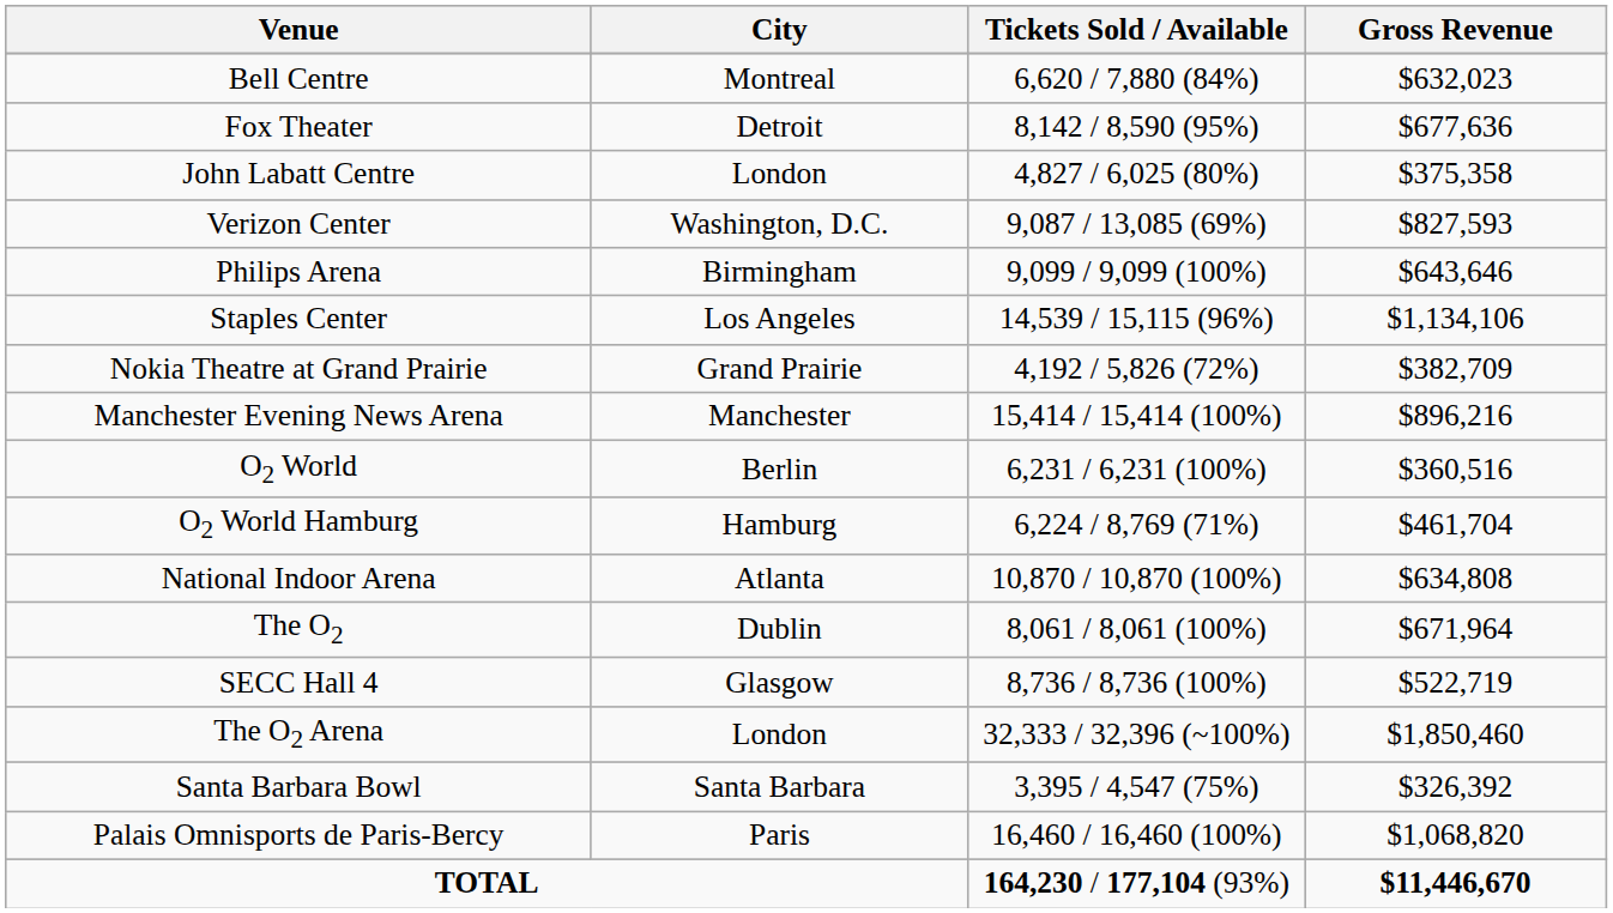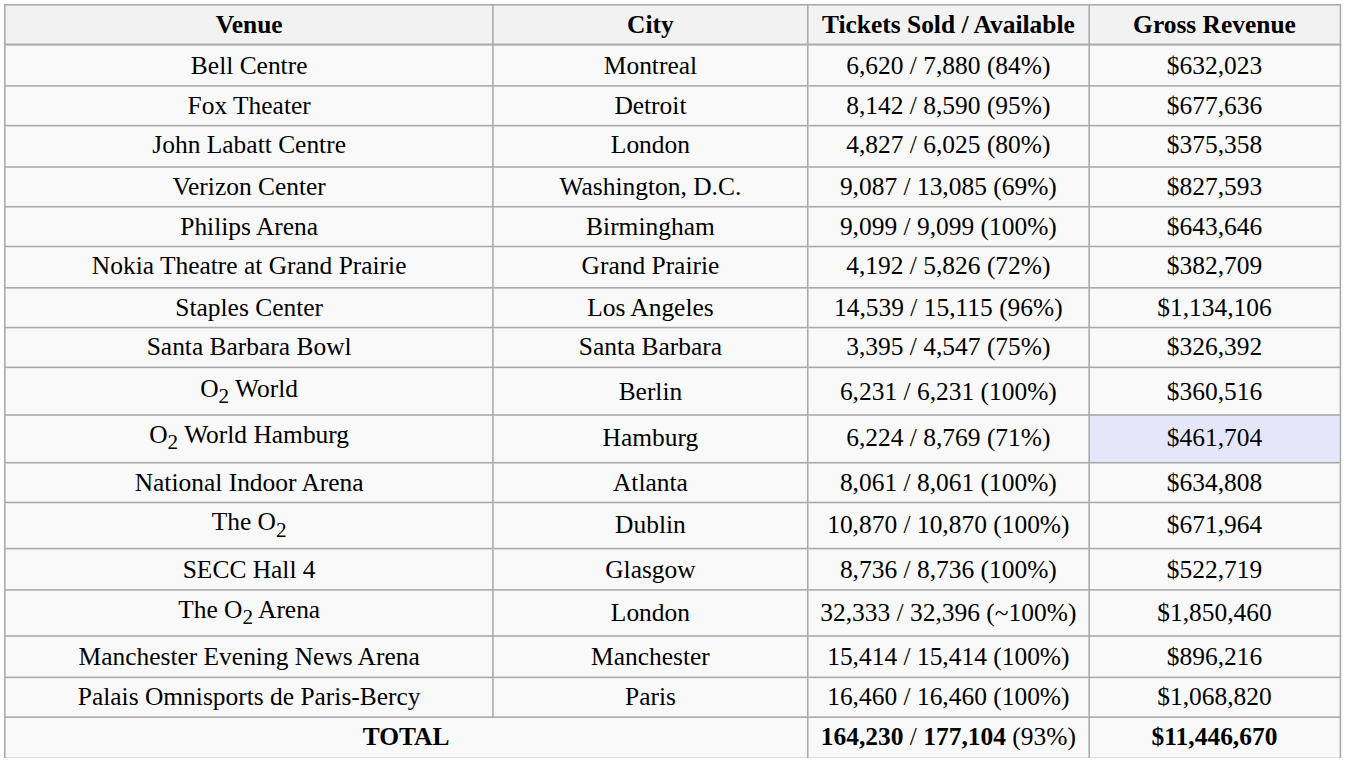rows swapped: Nokia Theatre at Grand Prairie <-> Staples Center
rows swapped: Santa Barbara Bowl <-> Manchester Evening News Arena
O2 World Hamburg | Gross Revenue: no background -> lavender background
National Indoor Arena | Tickets Sold / Available: 10,870 / 10,870 (100%) -> 8,061 / 8,061 (100%)
The O2 | Tickets Sold / Available: 8,061 / 8,061 (100%) -> 10,870 / 10,870 (100%)
